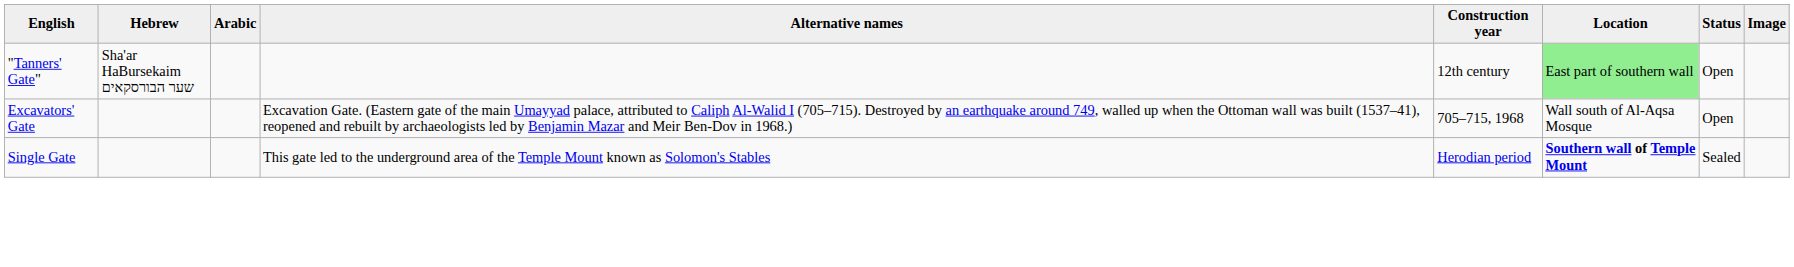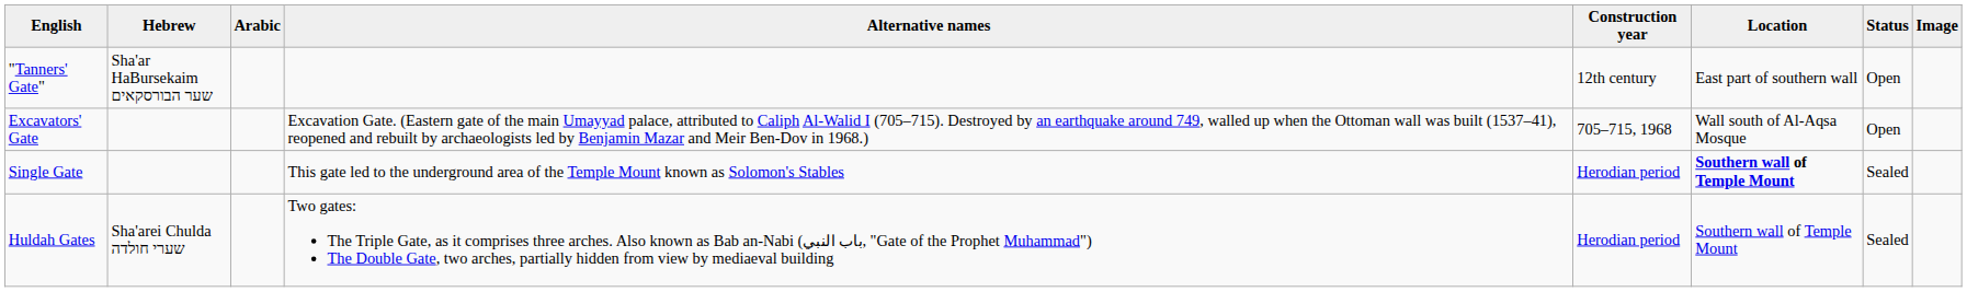"Tanners' Gate" | Location: lightgreen background -> no background
+ row: Huldah Gates | Sha'arei Chulda שערי חולדה | Two gates: The Triple Gate, as it comprises three arches. Also known as Bab an-Nabi (باب النبي, "Gate of the Prophet Muhammad") The Double Gate, two arches, partially hidden from view by mediaeval building | Herodian period | Southern wall of Temple Mount | Sealed
